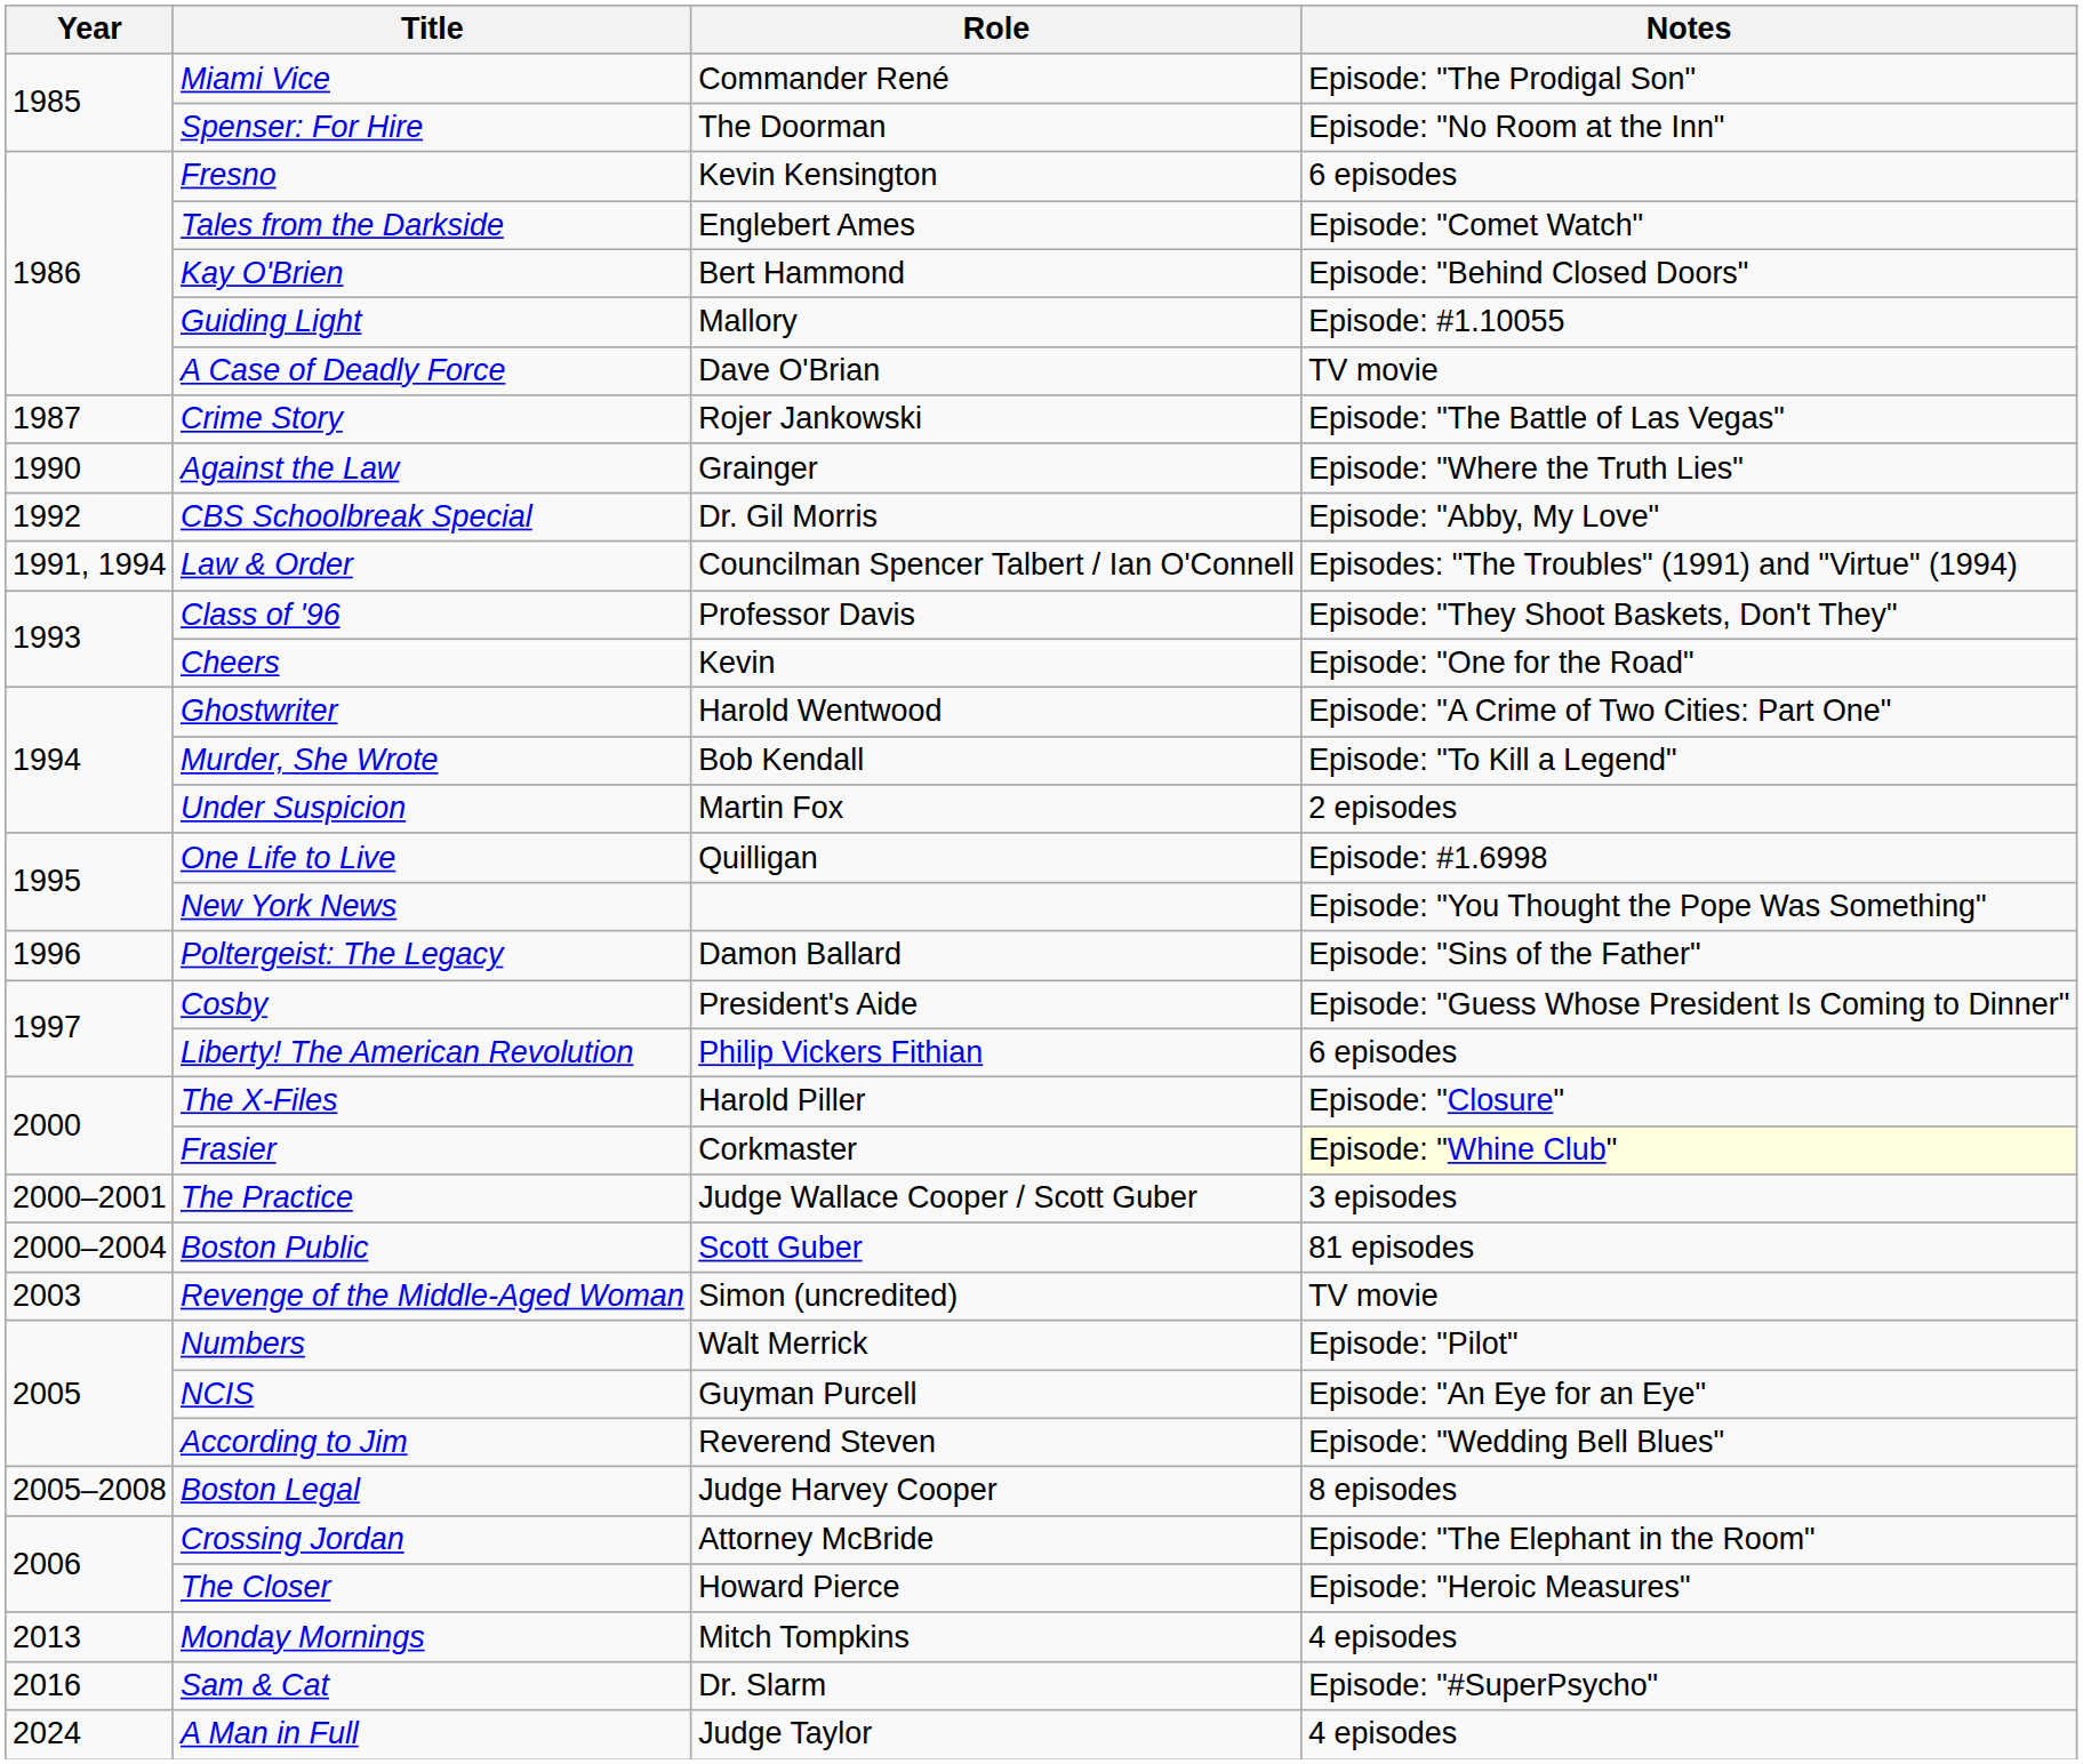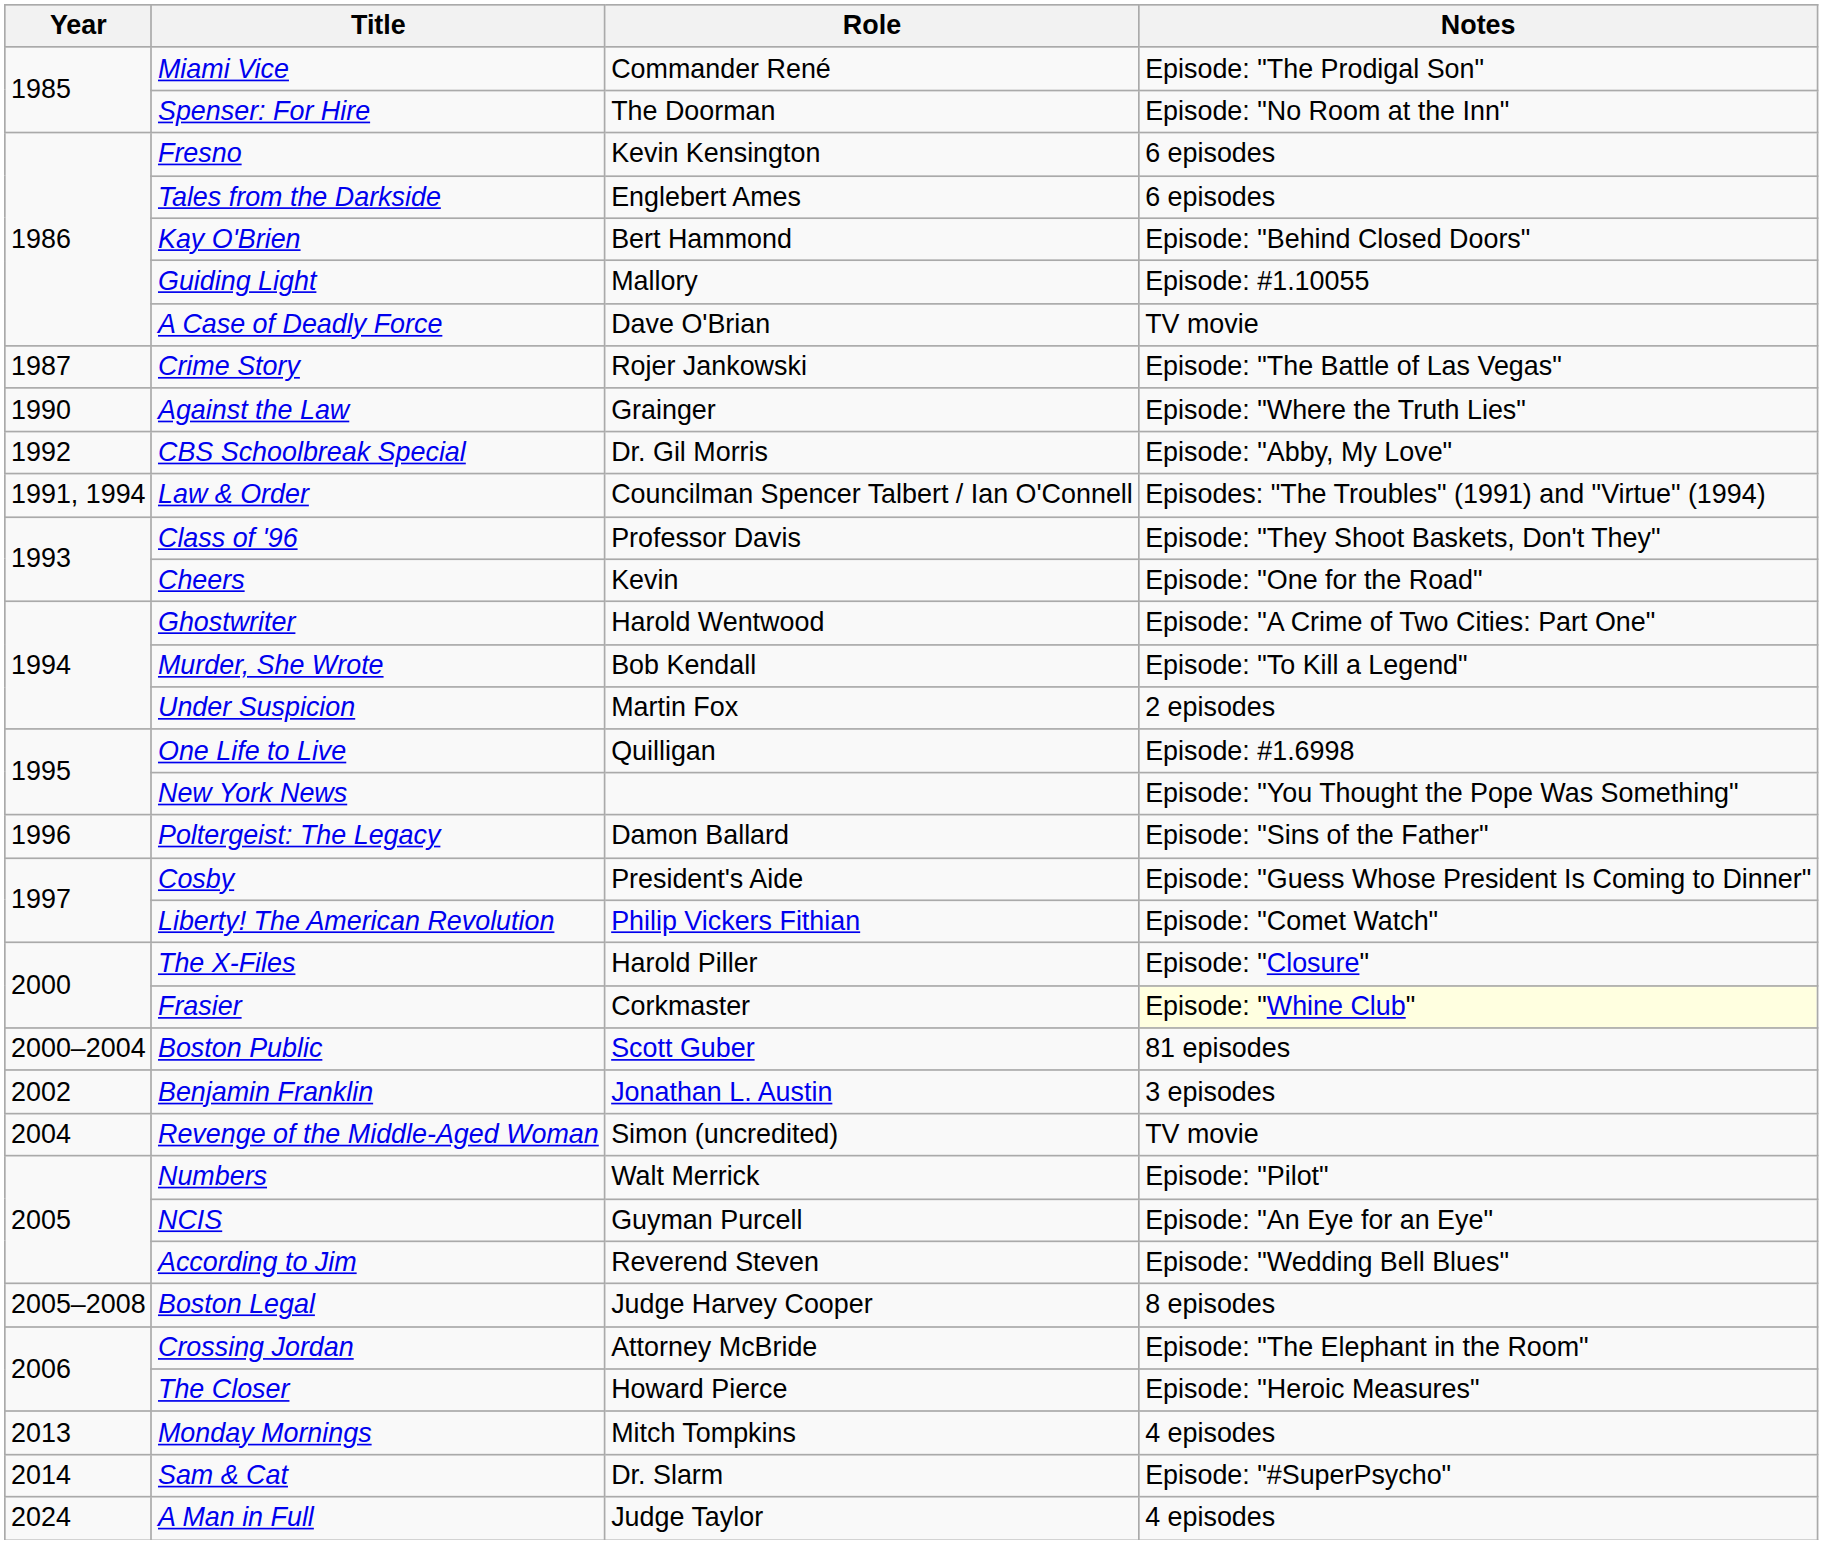Tales from the Darkside | Notes: Episode: "Comet Watch" -> 6 episodes
Liberty! The American Revolution | Notes: 6 episodes -> Episode: "Comet Watch"
- row: 2000–2001 | The Practice | Judge Wallace Cooper / Scott Guber | 3 episodes
+ row: 2002 | Benjamin Franklin | Jonathan L. Austin | 3 episodes
Revenge of the Middle-Aged Woman | Year: 2003 -> 2004
Sam & Cat | Year: 2016 -> 2014
